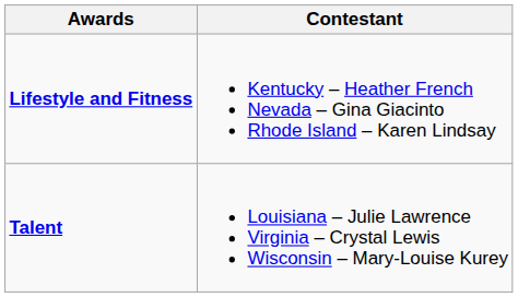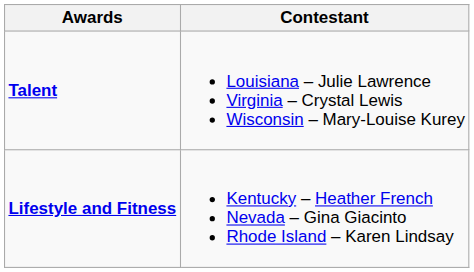rows swapped: Lifestyle and Fitness <-> Talent
